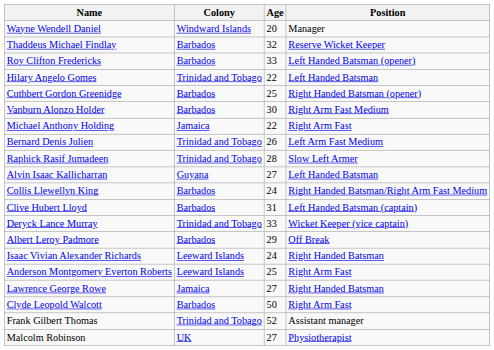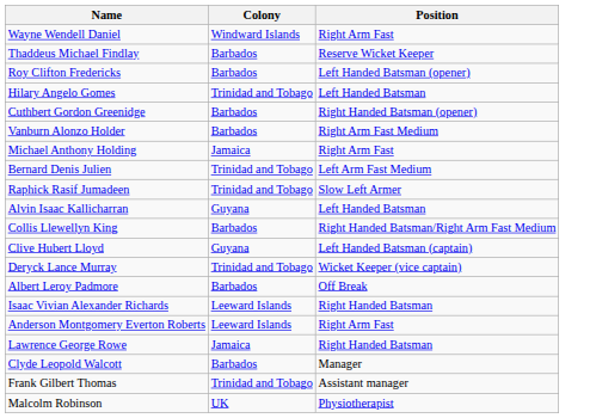- column: Age | 20 | 32 | 33 | 22 | 25 | 30 | 22 | 26 | 28 | 27 | 24 | 31 | 33 | 29 | 24 | 25 | 27 | 50 | 52 | 27
Wayne Wendell Daniel | Position: Manager -> Right Arm Fast
Clive Hubert Lloyd | Colony: Barbados -> Guyana
Clyde Leopold Walcott | Position: Right Arm Fast -> Manager
